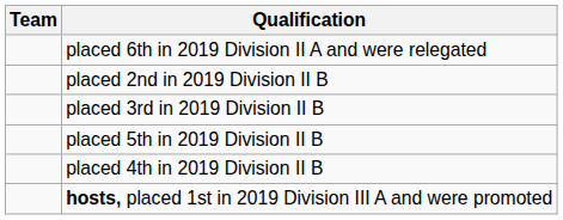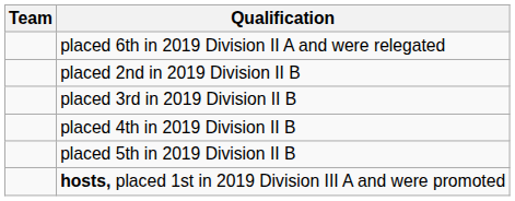rows swapped: placed 4th in 2019 Division II B <-> placed 5th in 2019 Division II B
